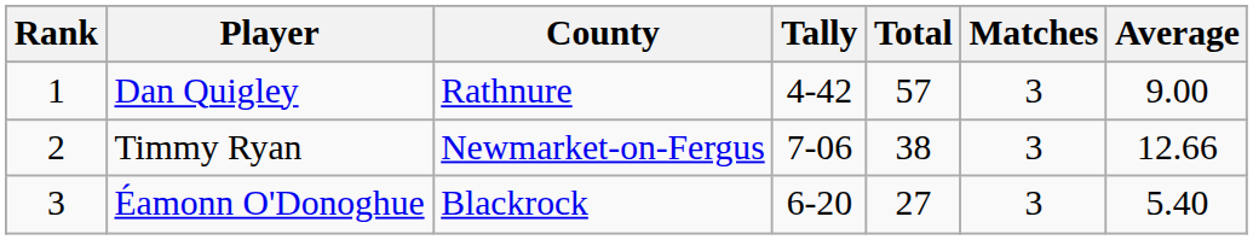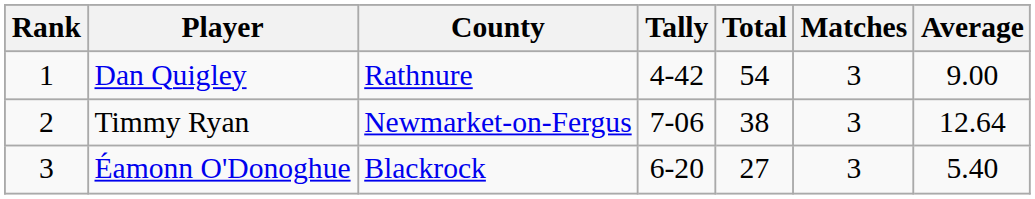Dan Quigley | Total: 57 -> 54
Timmy Ryan | Average: 12.66 -> 12.64
